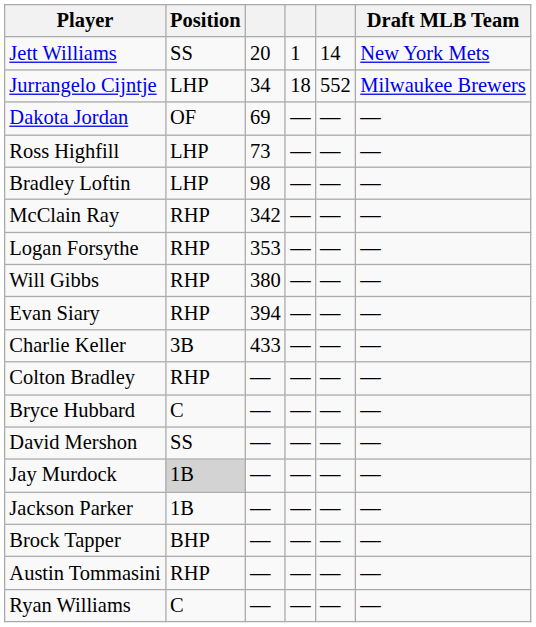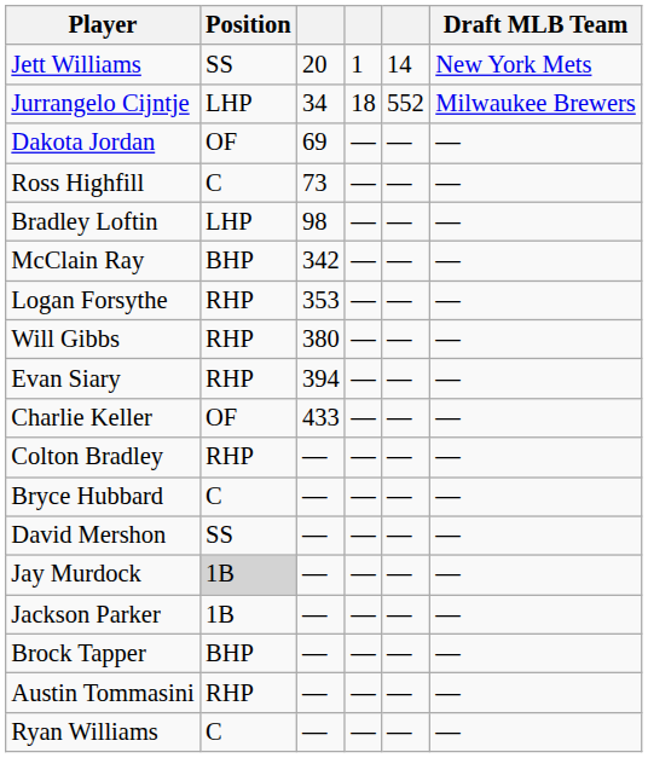Ross Highfill | Position: LHP -> C
McClain Ray | Position: RHP -> BHP
Charlie Keller | Position: 3B -> OF
